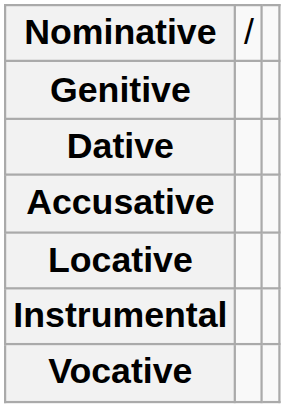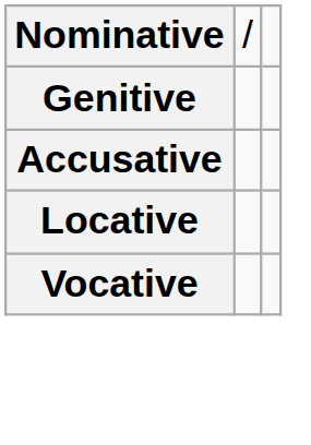- row: Dative
- row: Instrumental
